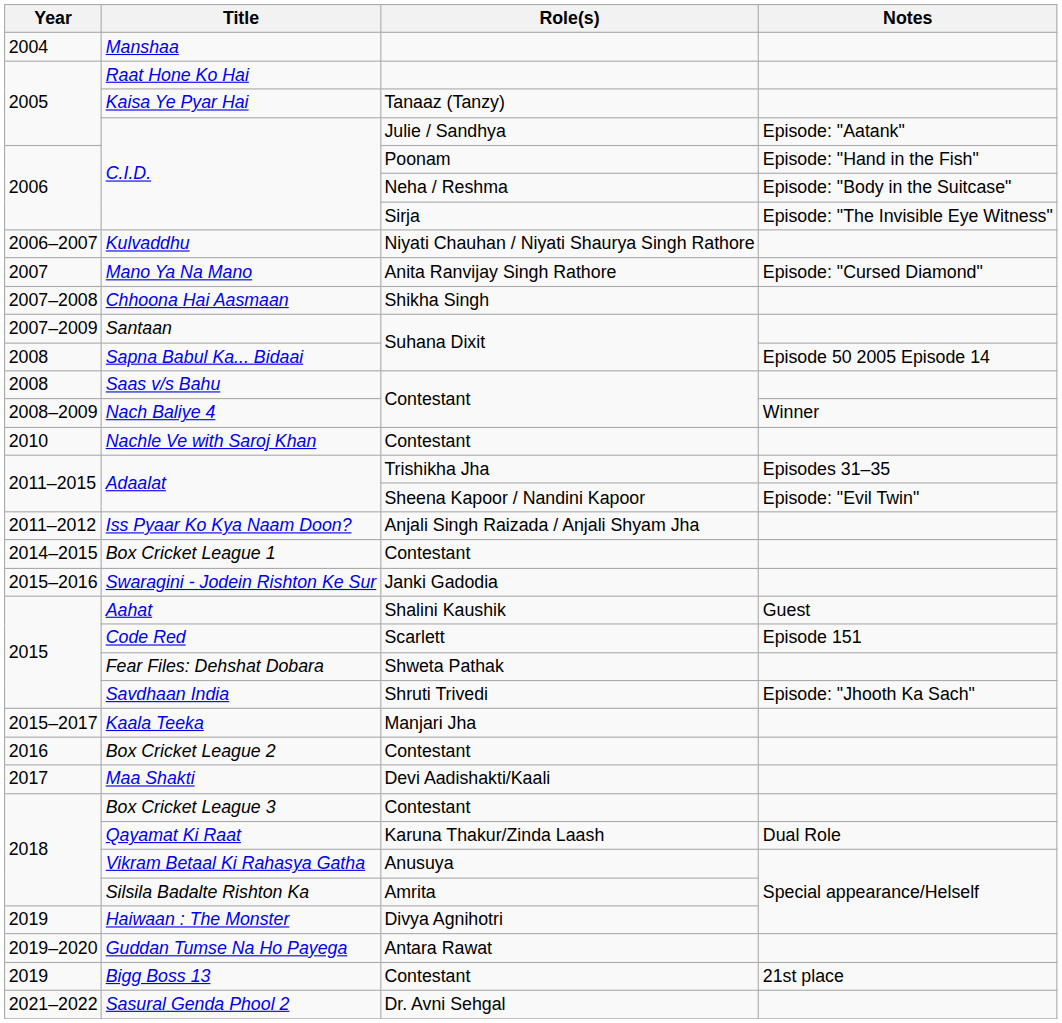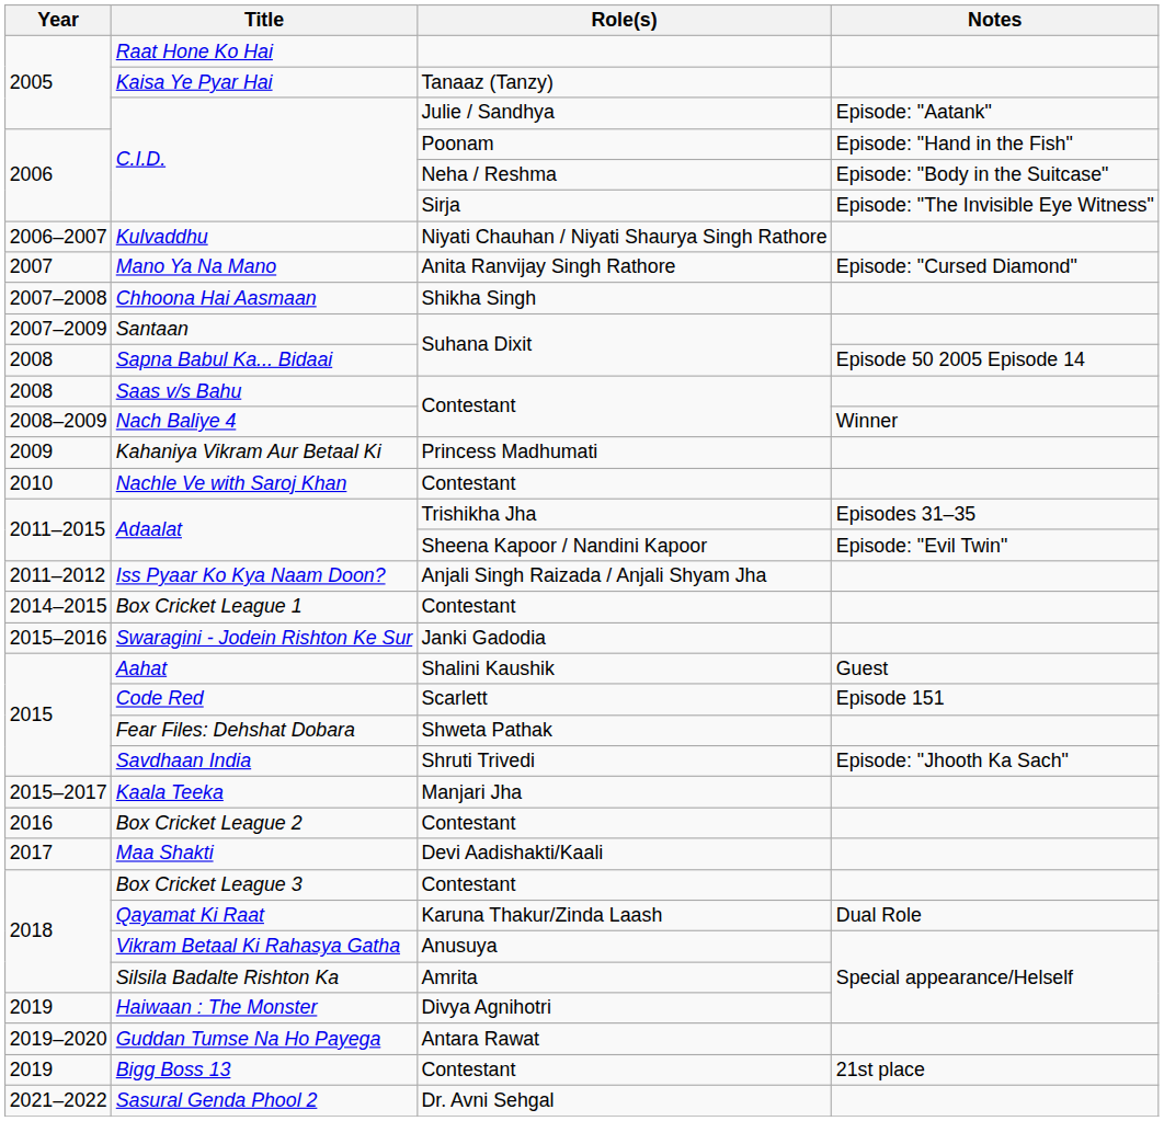- row: 2004 | Manshaa
+ row: 2009 | Kahaniya Vikram Aur Betaal Ki | Princess Madhumati
